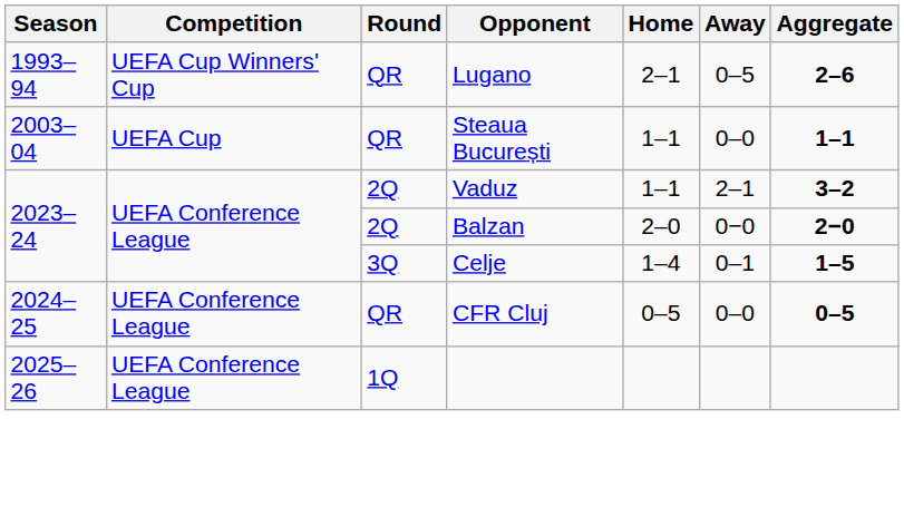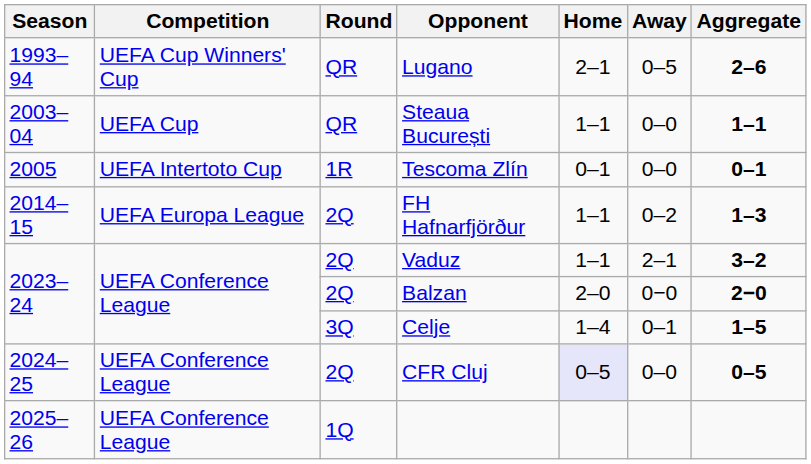+ row: 2005 | UEFA Intertoto Cup | 1R | Tescoma Zlín | 0–1 | 0–0 | 0–1
+ row: 2014–15 | UEFA Europa League | 2Q | FH Hafnarfjörður | 1–1 | 0–2 | 1–3
CFR Cluj | Round: QR -> 2Q
CFR Cluj | Home: no background -> lavender background
